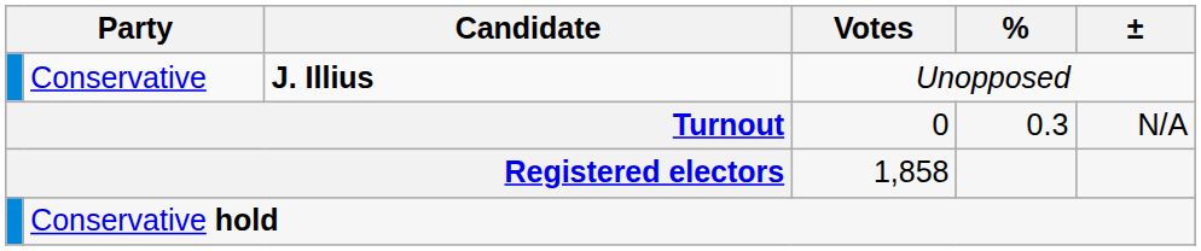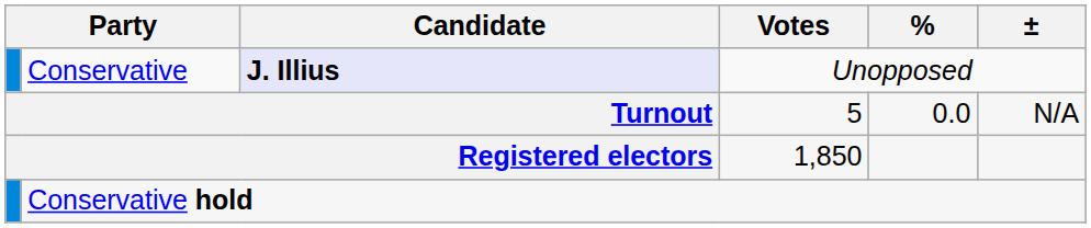Conservative | Candidate: no background -> lavender background
Turnout | Votes: 0 -> 5
Turnout | %: 0.3 -> 0.0
Registered electors | Votes: 1,858 -> 1,850
